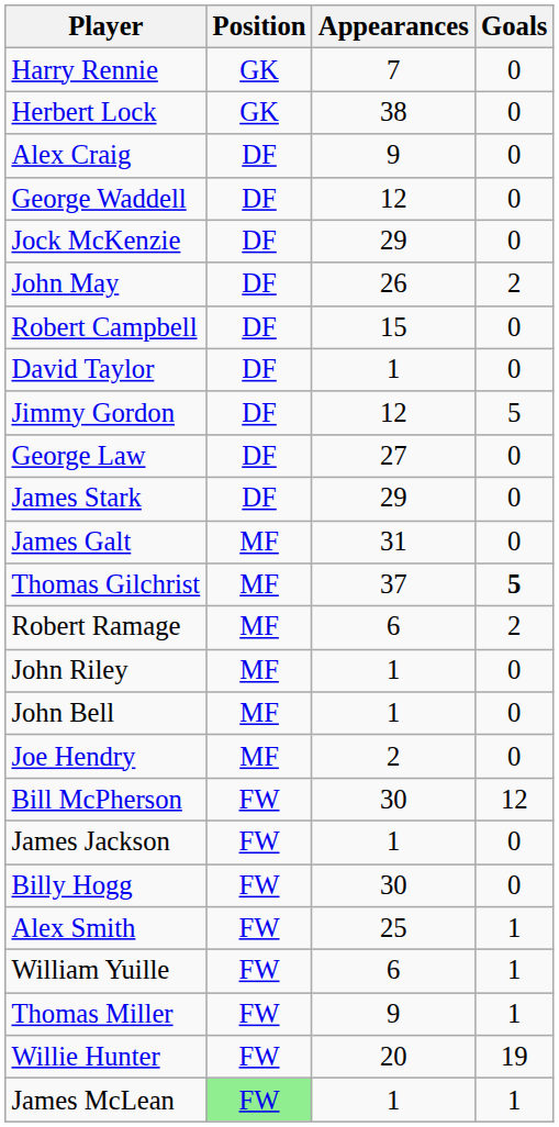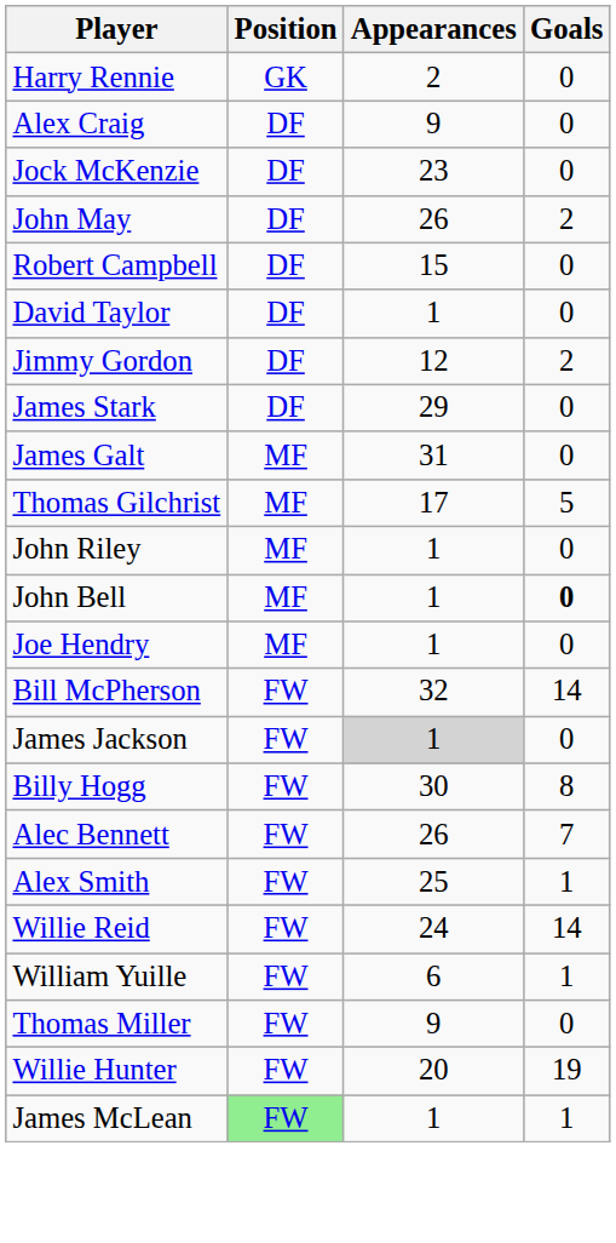Harry Rennie | Appearances: 7 -> 2
- row: Herbert Lock | GK | 38 | 0
- row: George Waddell | DF | 12 | 0
Jock McKenzie | Appearances: 29 -> 23
Jimmy Gordon | Goals: 5 -> 2
- row: George Law | DF | 27 | 0
Thomas Gilchrist | Appearances: 37 -> 17
Thomas Gilchrist | Goals: bold -> normal
- row: Robert Ramage | MF | 6 | 2
John Bell | Goals: normal -> bold
Joe Hendry | Appearances: 2 -> 1
Bill McPherson | Appearances: 30 -> 32
Bill McPherson | Goals: 12 -> 14
James Jackson | Appearances: no background -> lightgrey background
Billy Hogg | Goals: 0 -> 8
+ row: Alec Bennett | FW | 26 | 7
+ row: Willie Reid | FW | 24 | 14
Thomas Miller | Goals: 1 -> 0
